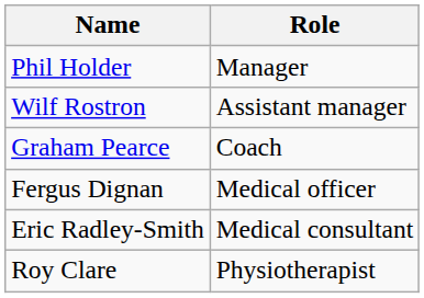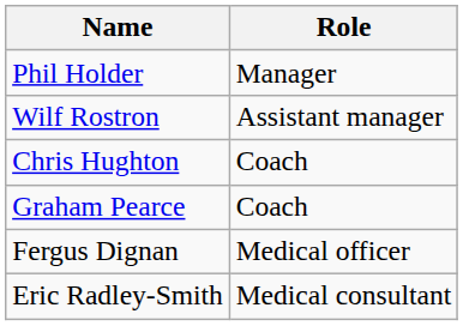+ row: Chris Hughton | Coach
- row: Roy Clare | Physiotherapist
